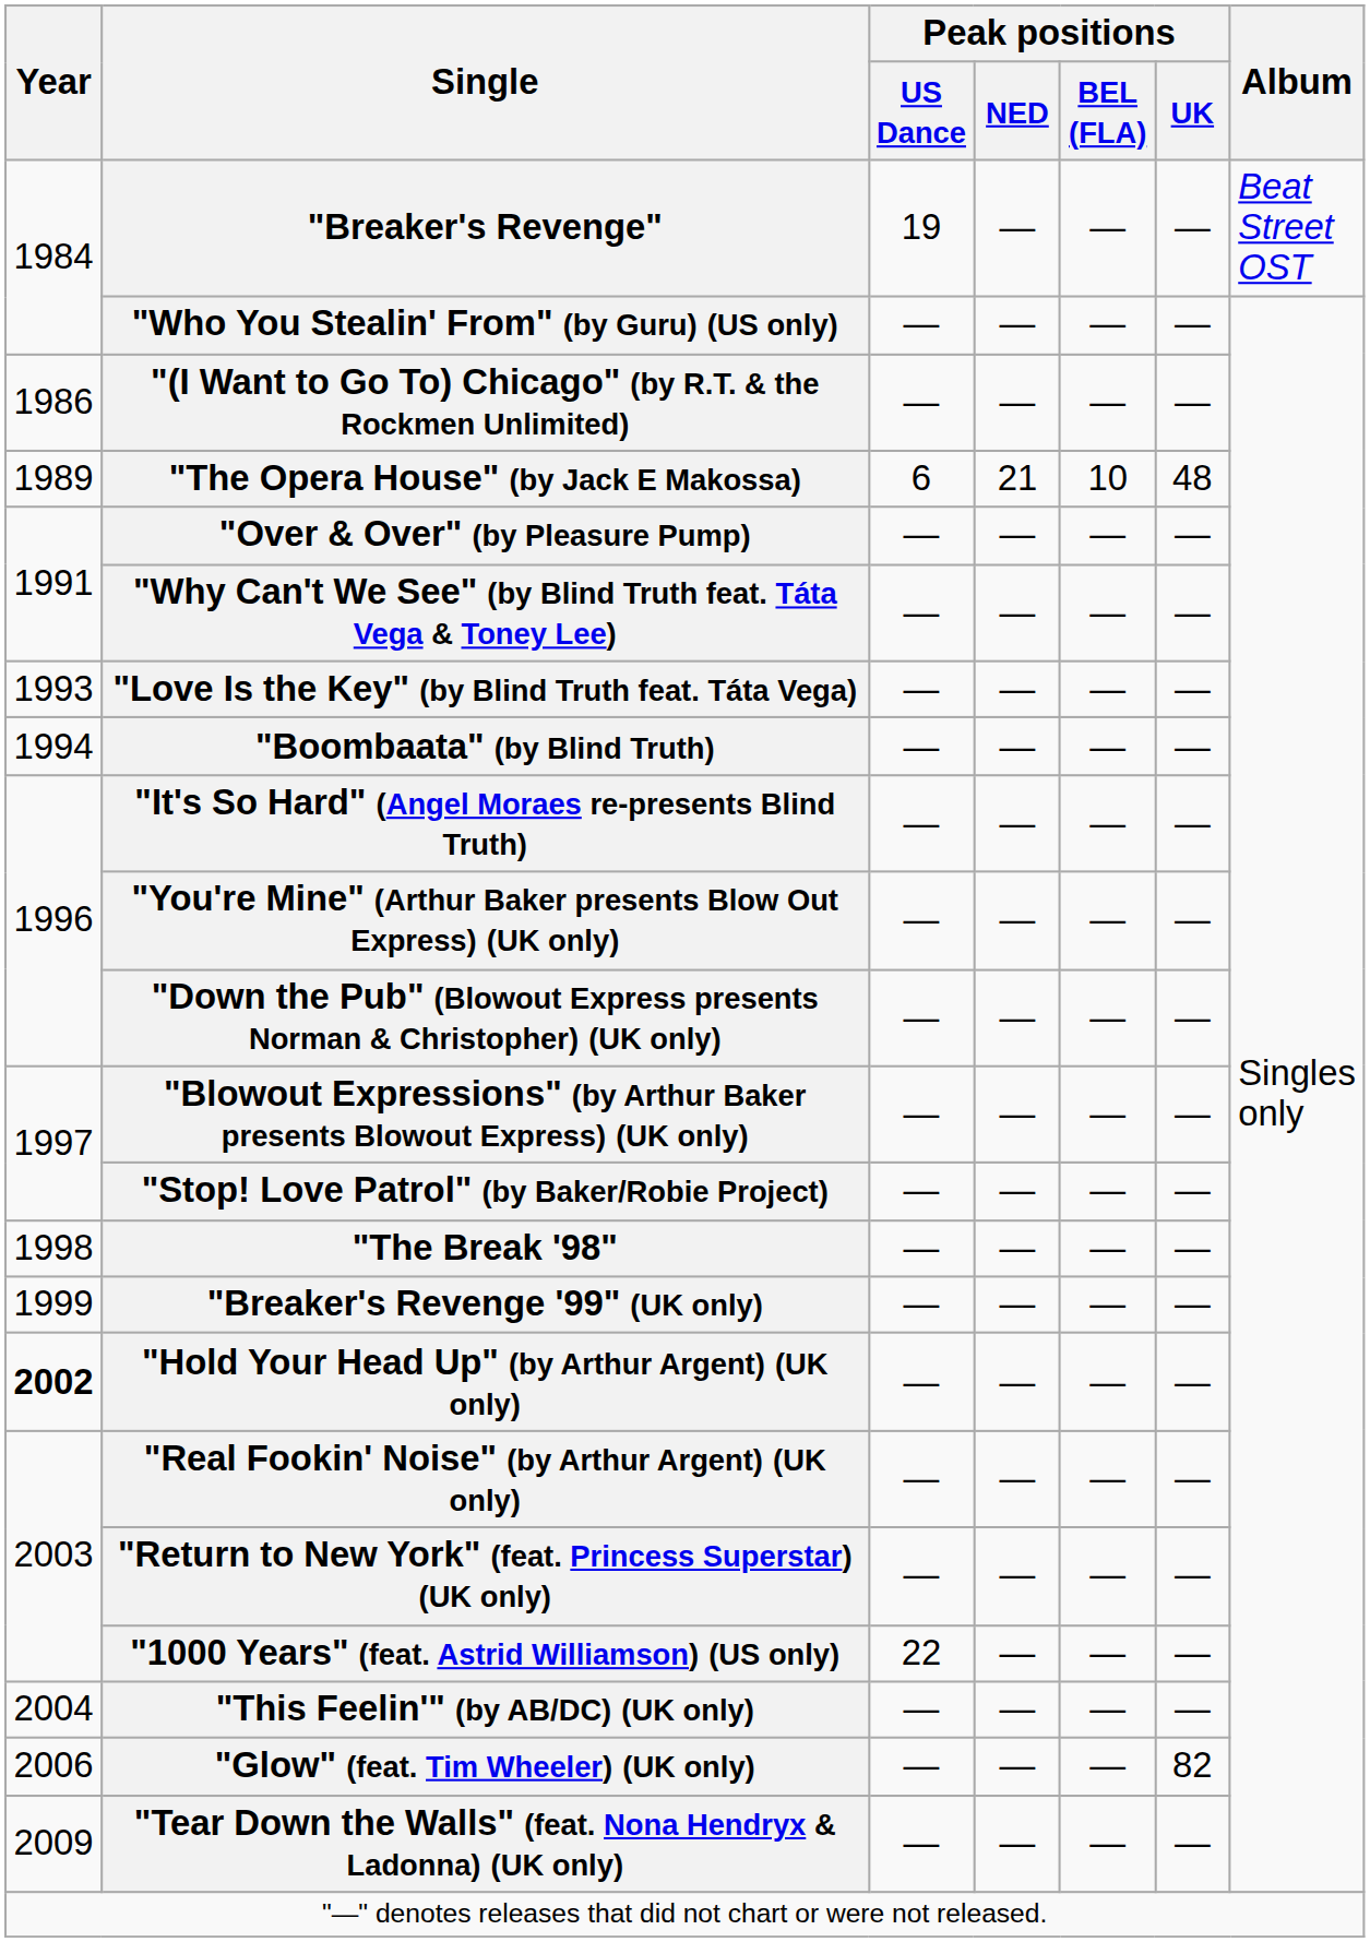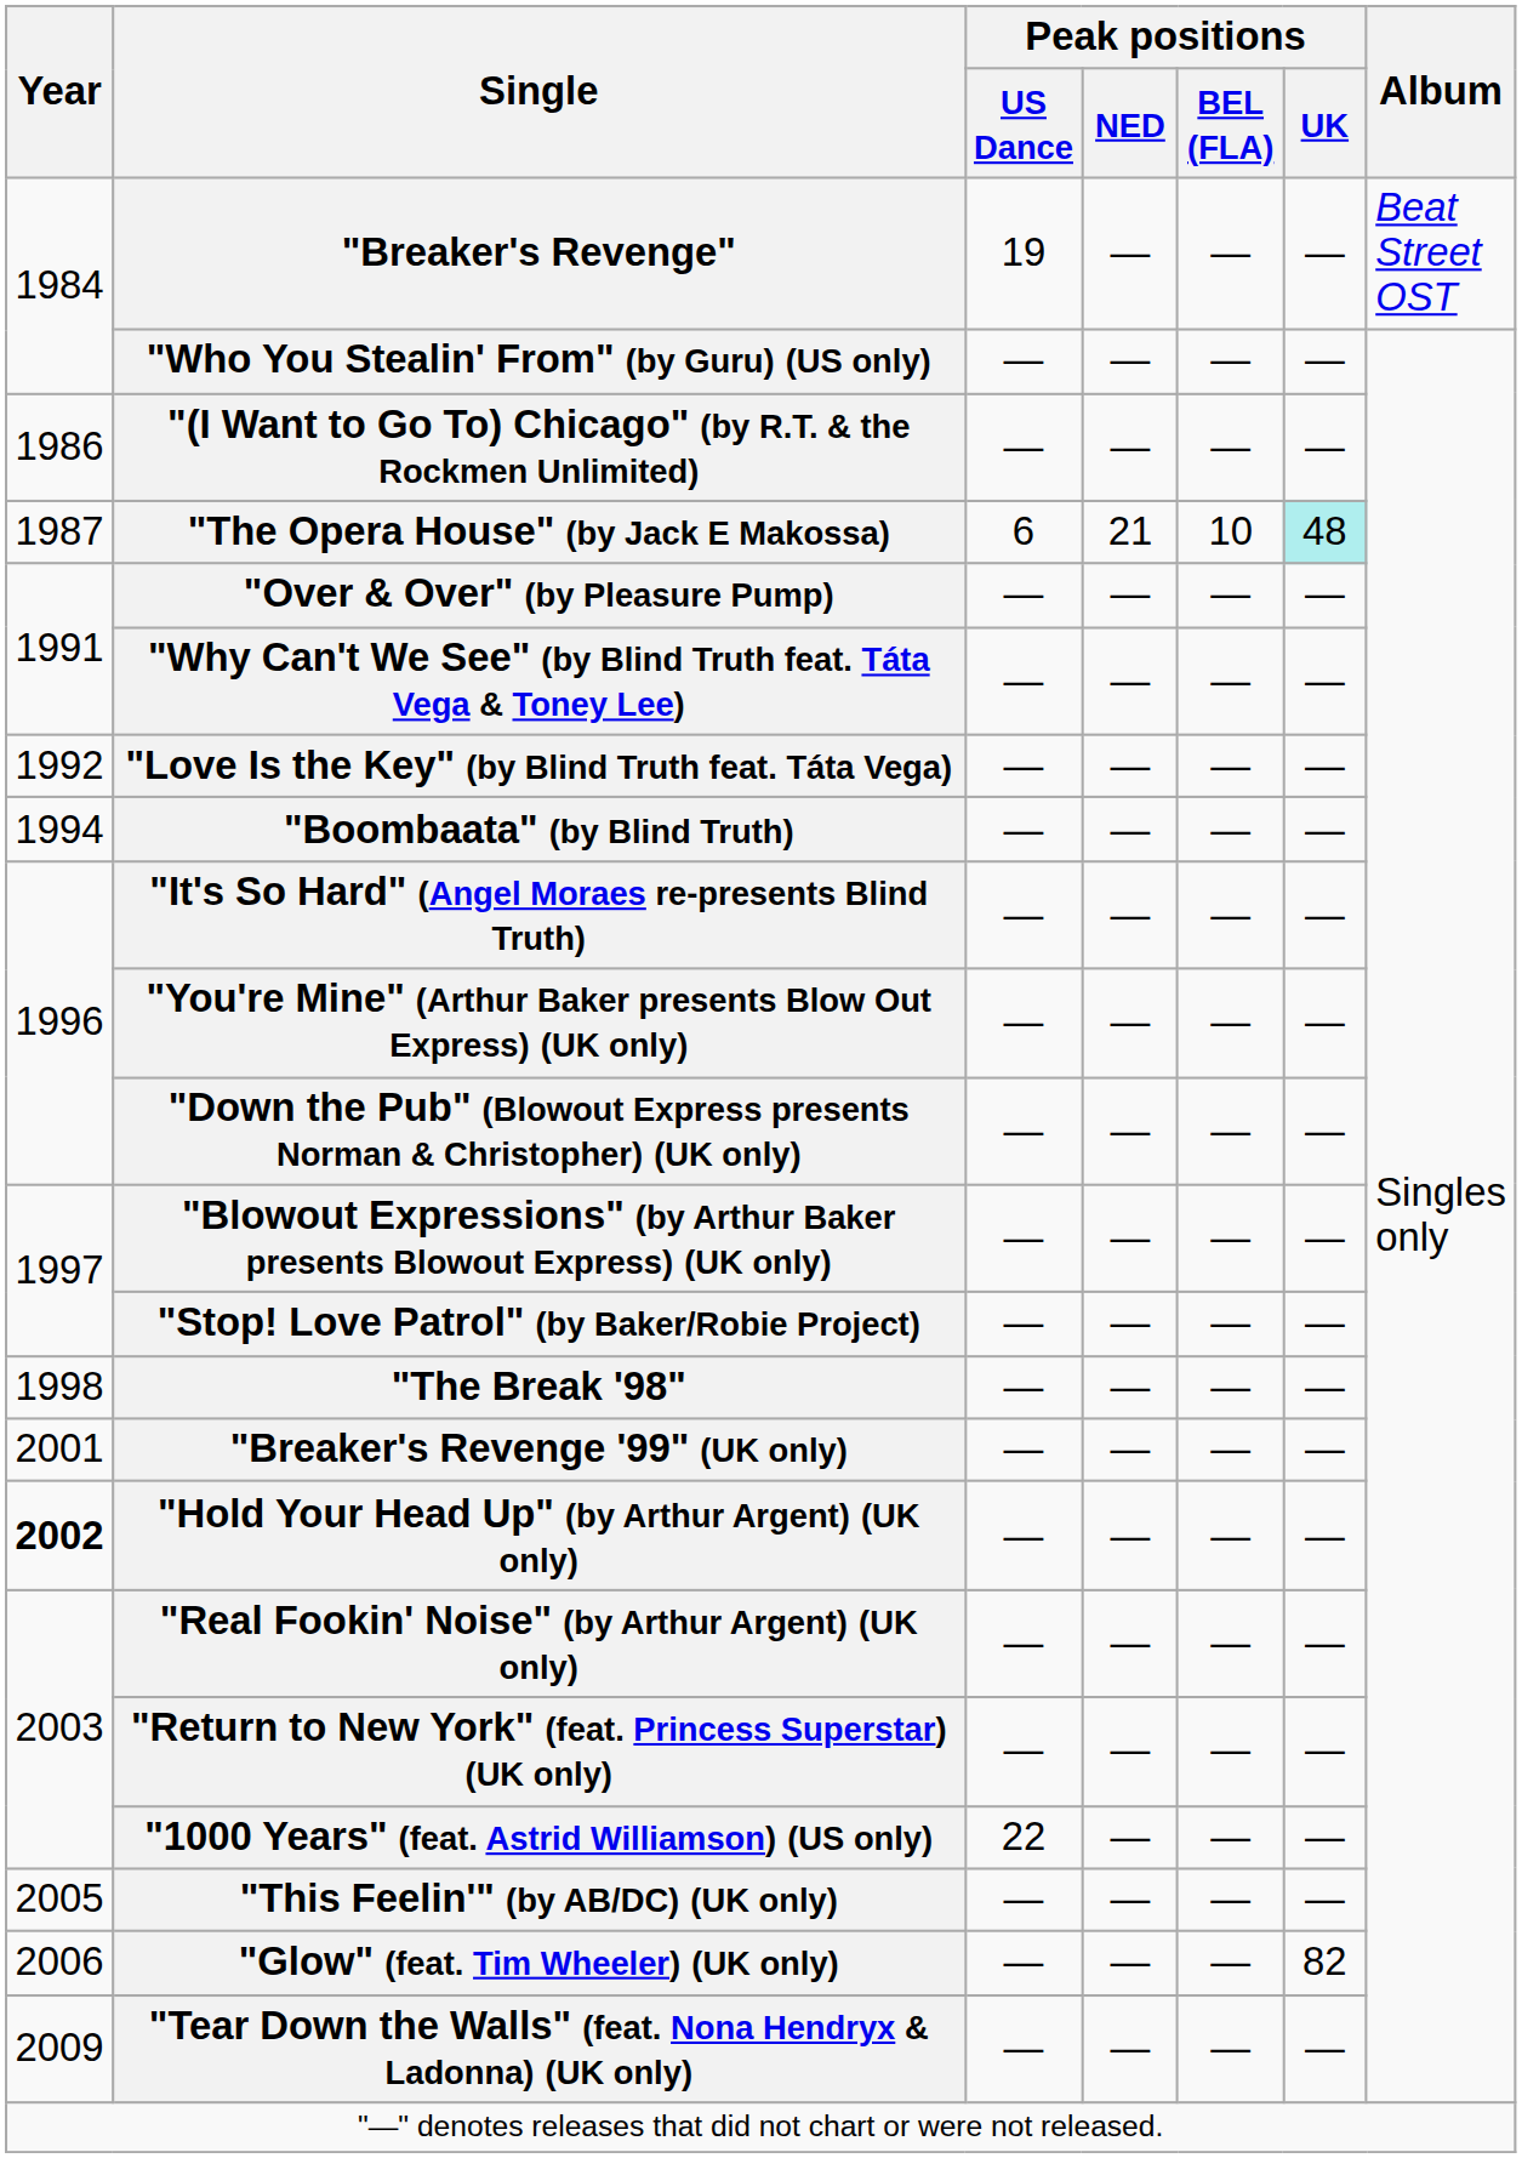"The Opera House" (by Jack E Makossa) | Year: 1989 -> 1987
"The Opera House" (by Jack E Makossa) | Peak positions / UK: no background -> paleturquoise background
"Love Is the Key" (by Blind Truth feat. Táta Vega) | Year: 1993 -> 1992
"Breaker's Revenge '99" (UK only) | Year: 1999 -> 2001
"This Feelin'" (by AB/DC) (UK only) | Year: 2004 -> 2005
